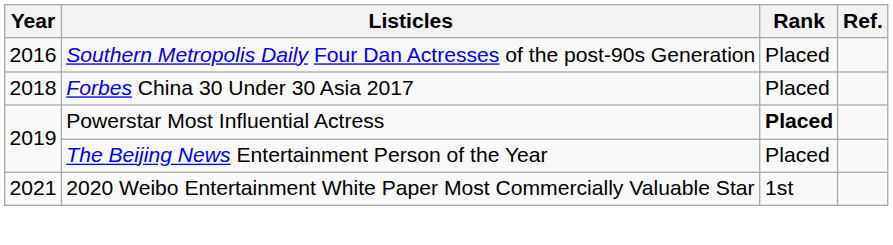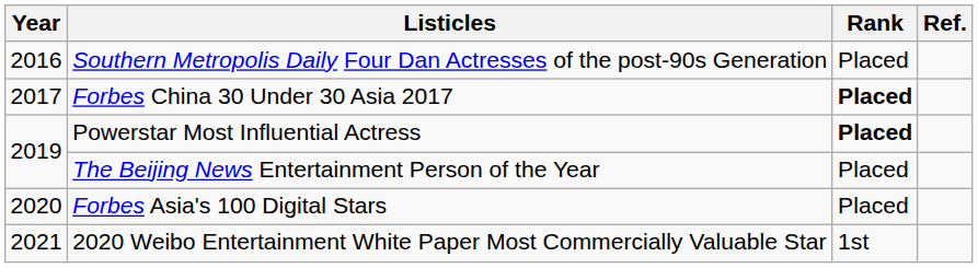Forbes China 30 Under 30 Asia 2017 | Year: 2018 -> 2017
Forbes China 30 Under 30 Asia 2017 | Rank: normal -> bold
+ row: 2020 | Forbes Asia's 100 Digital Stars | Placed
